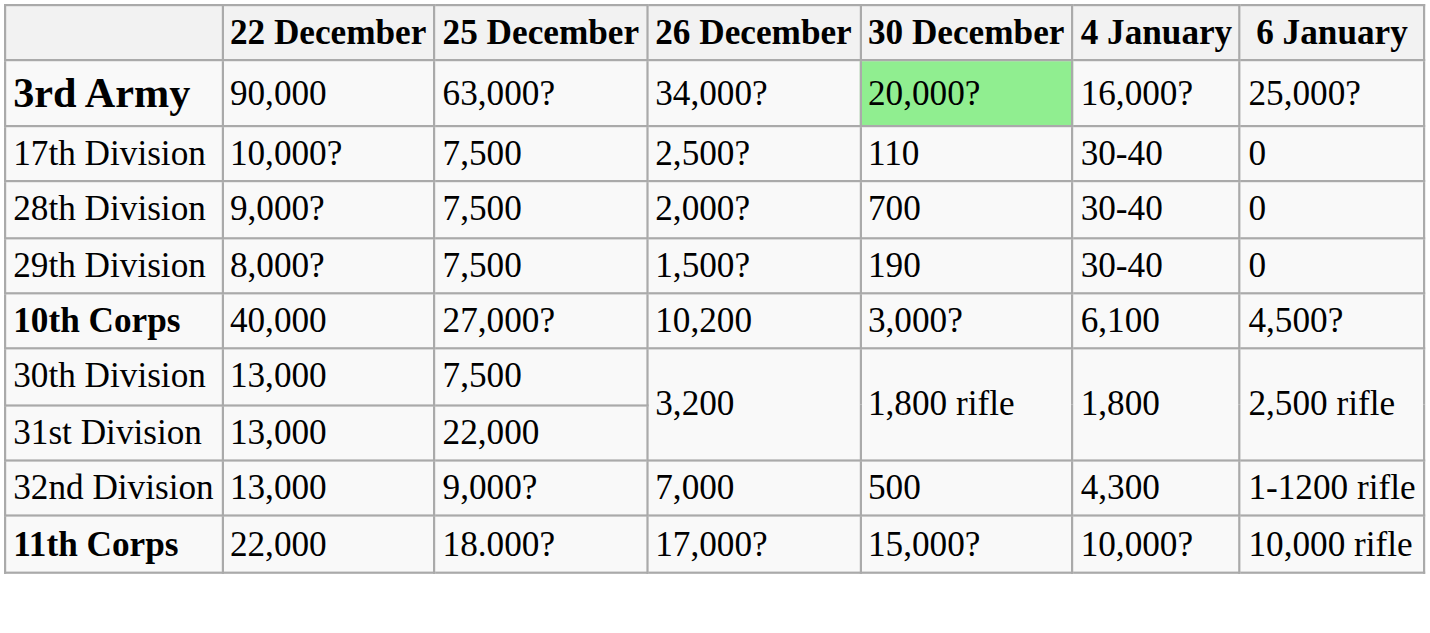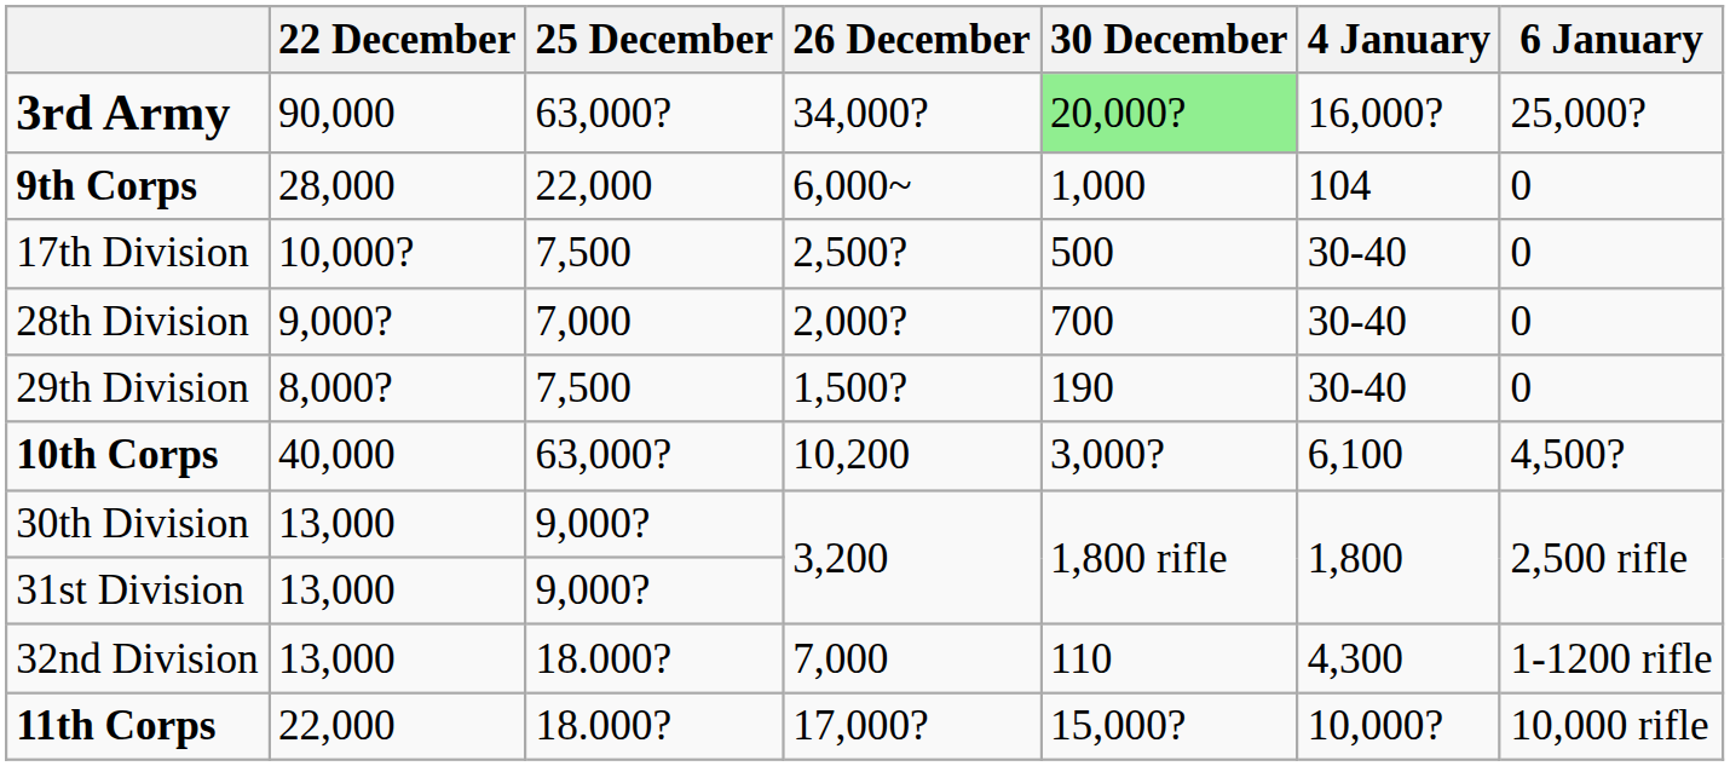+ row: 9th Corps | 28,000 | 22,000 | 6,000~ | 1,000 | 104 | 0
17th Division | 30 December: 110 -> 500
28th Division | 25 December: 7,500 -> 7,000
10th Corps | 25 December: 27,000? -> 63,000?
30th Division | 25 December: 7,500 -> 9,000?
31st Division | 25 December: 22,000 -> 9,000?
32nd Division | 25 December: 9,000? -> 18.000?
32nd Division | 30 December: 500 -> 110
